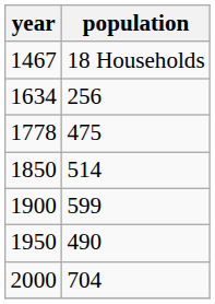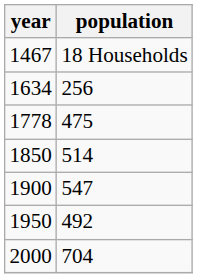1900 | population: 599 -> 547
1950 | population: 490 -> 492
